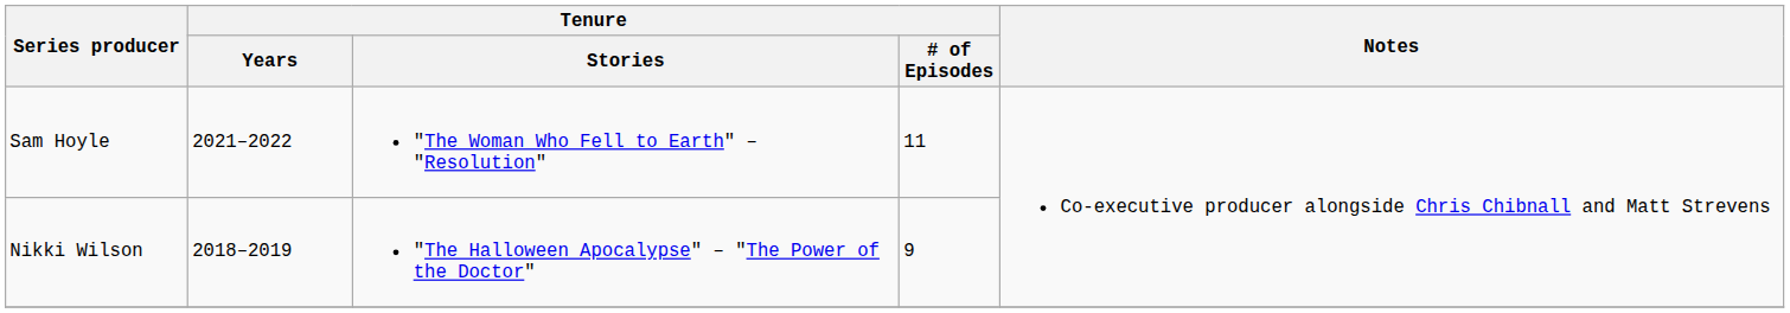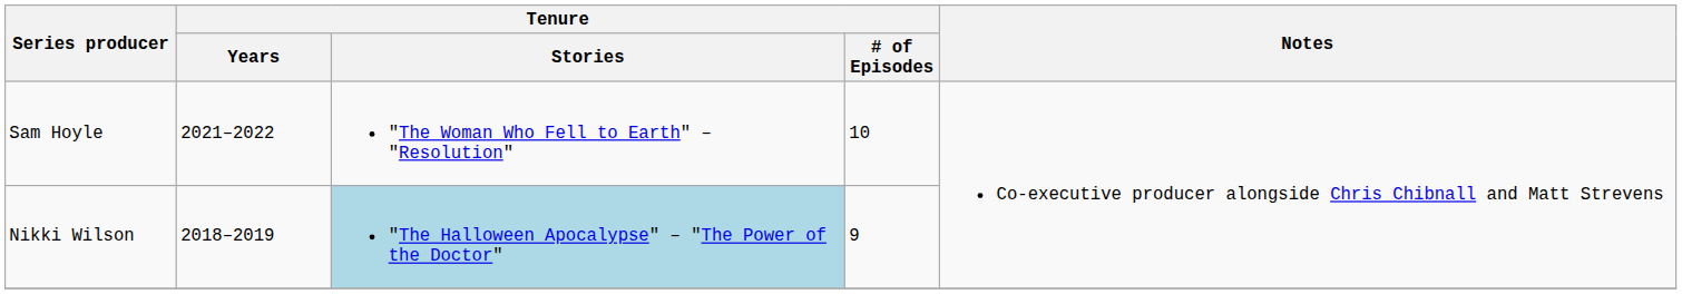Sam Hoyle | Tenure / # of Episodes: 11 -> 10
Nikki Wilson | Tenure / Stories: no background -> lightblue background
